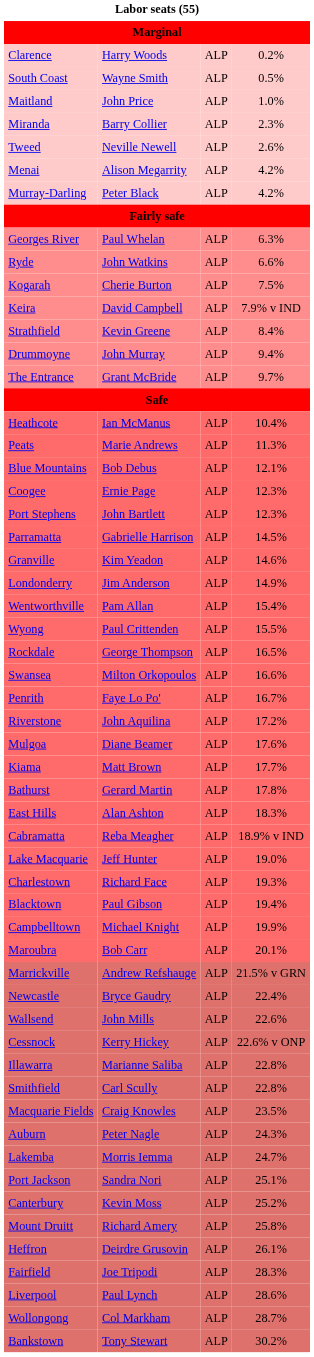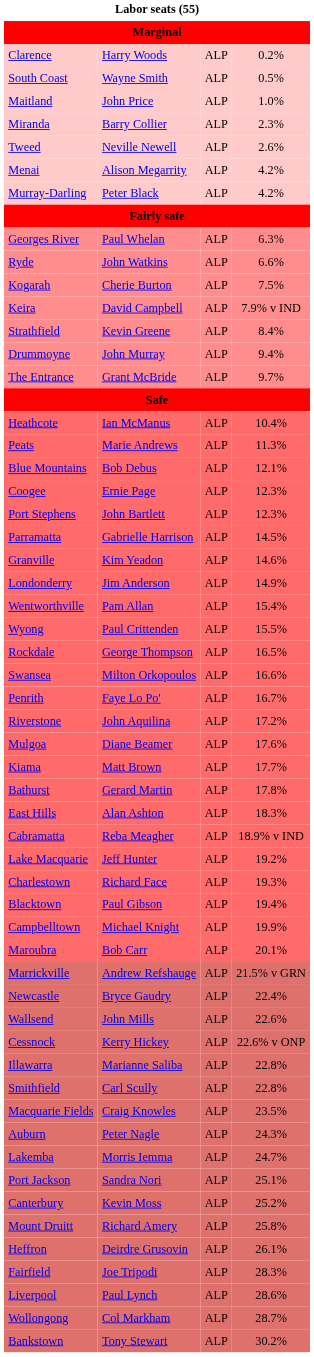Lake Macquarie | column 4: 19.0% -> 19.2%
